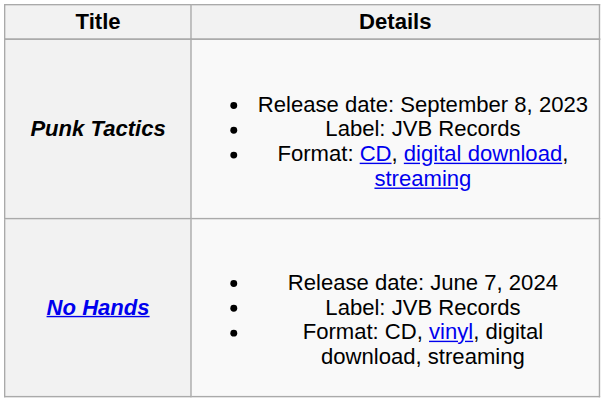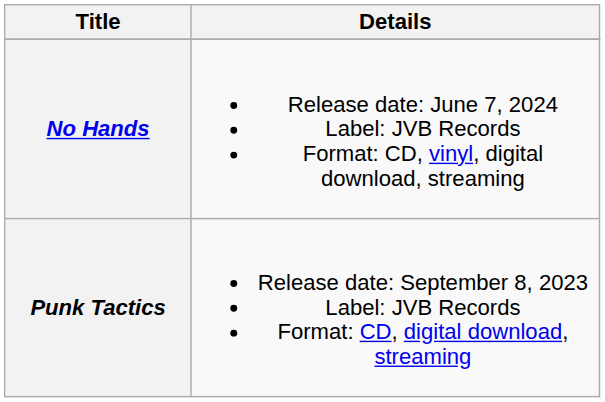rows swapped: Punk Tactics <-> No Hands
